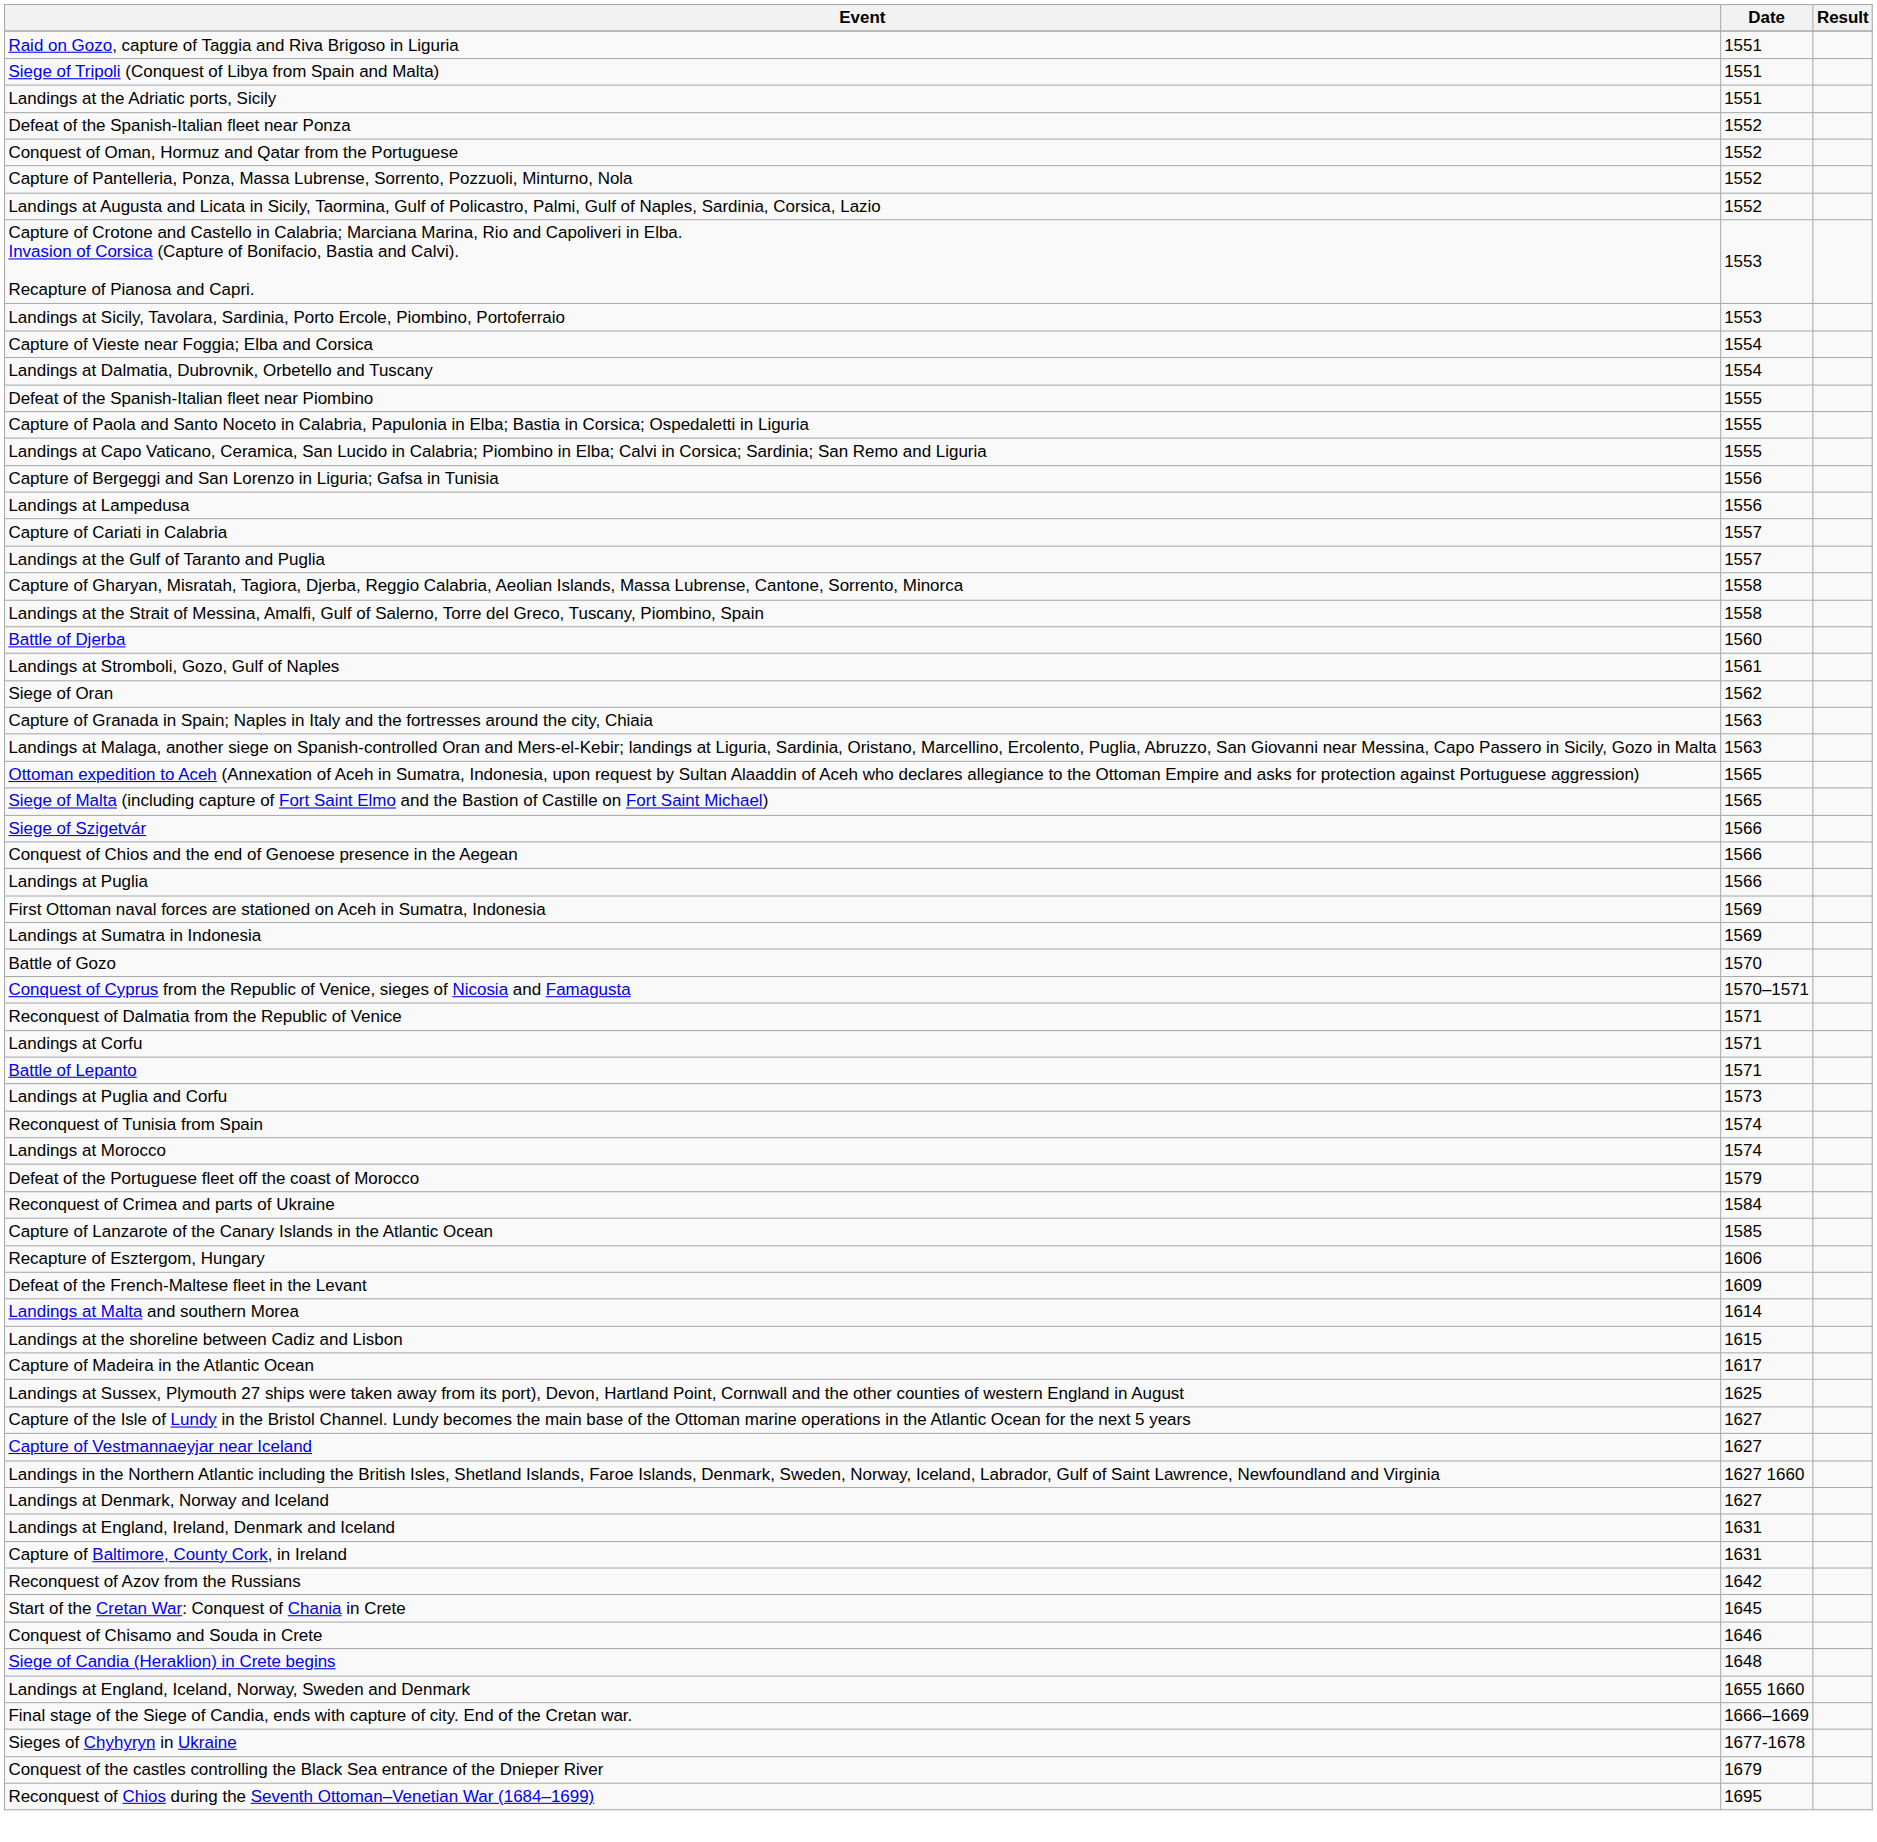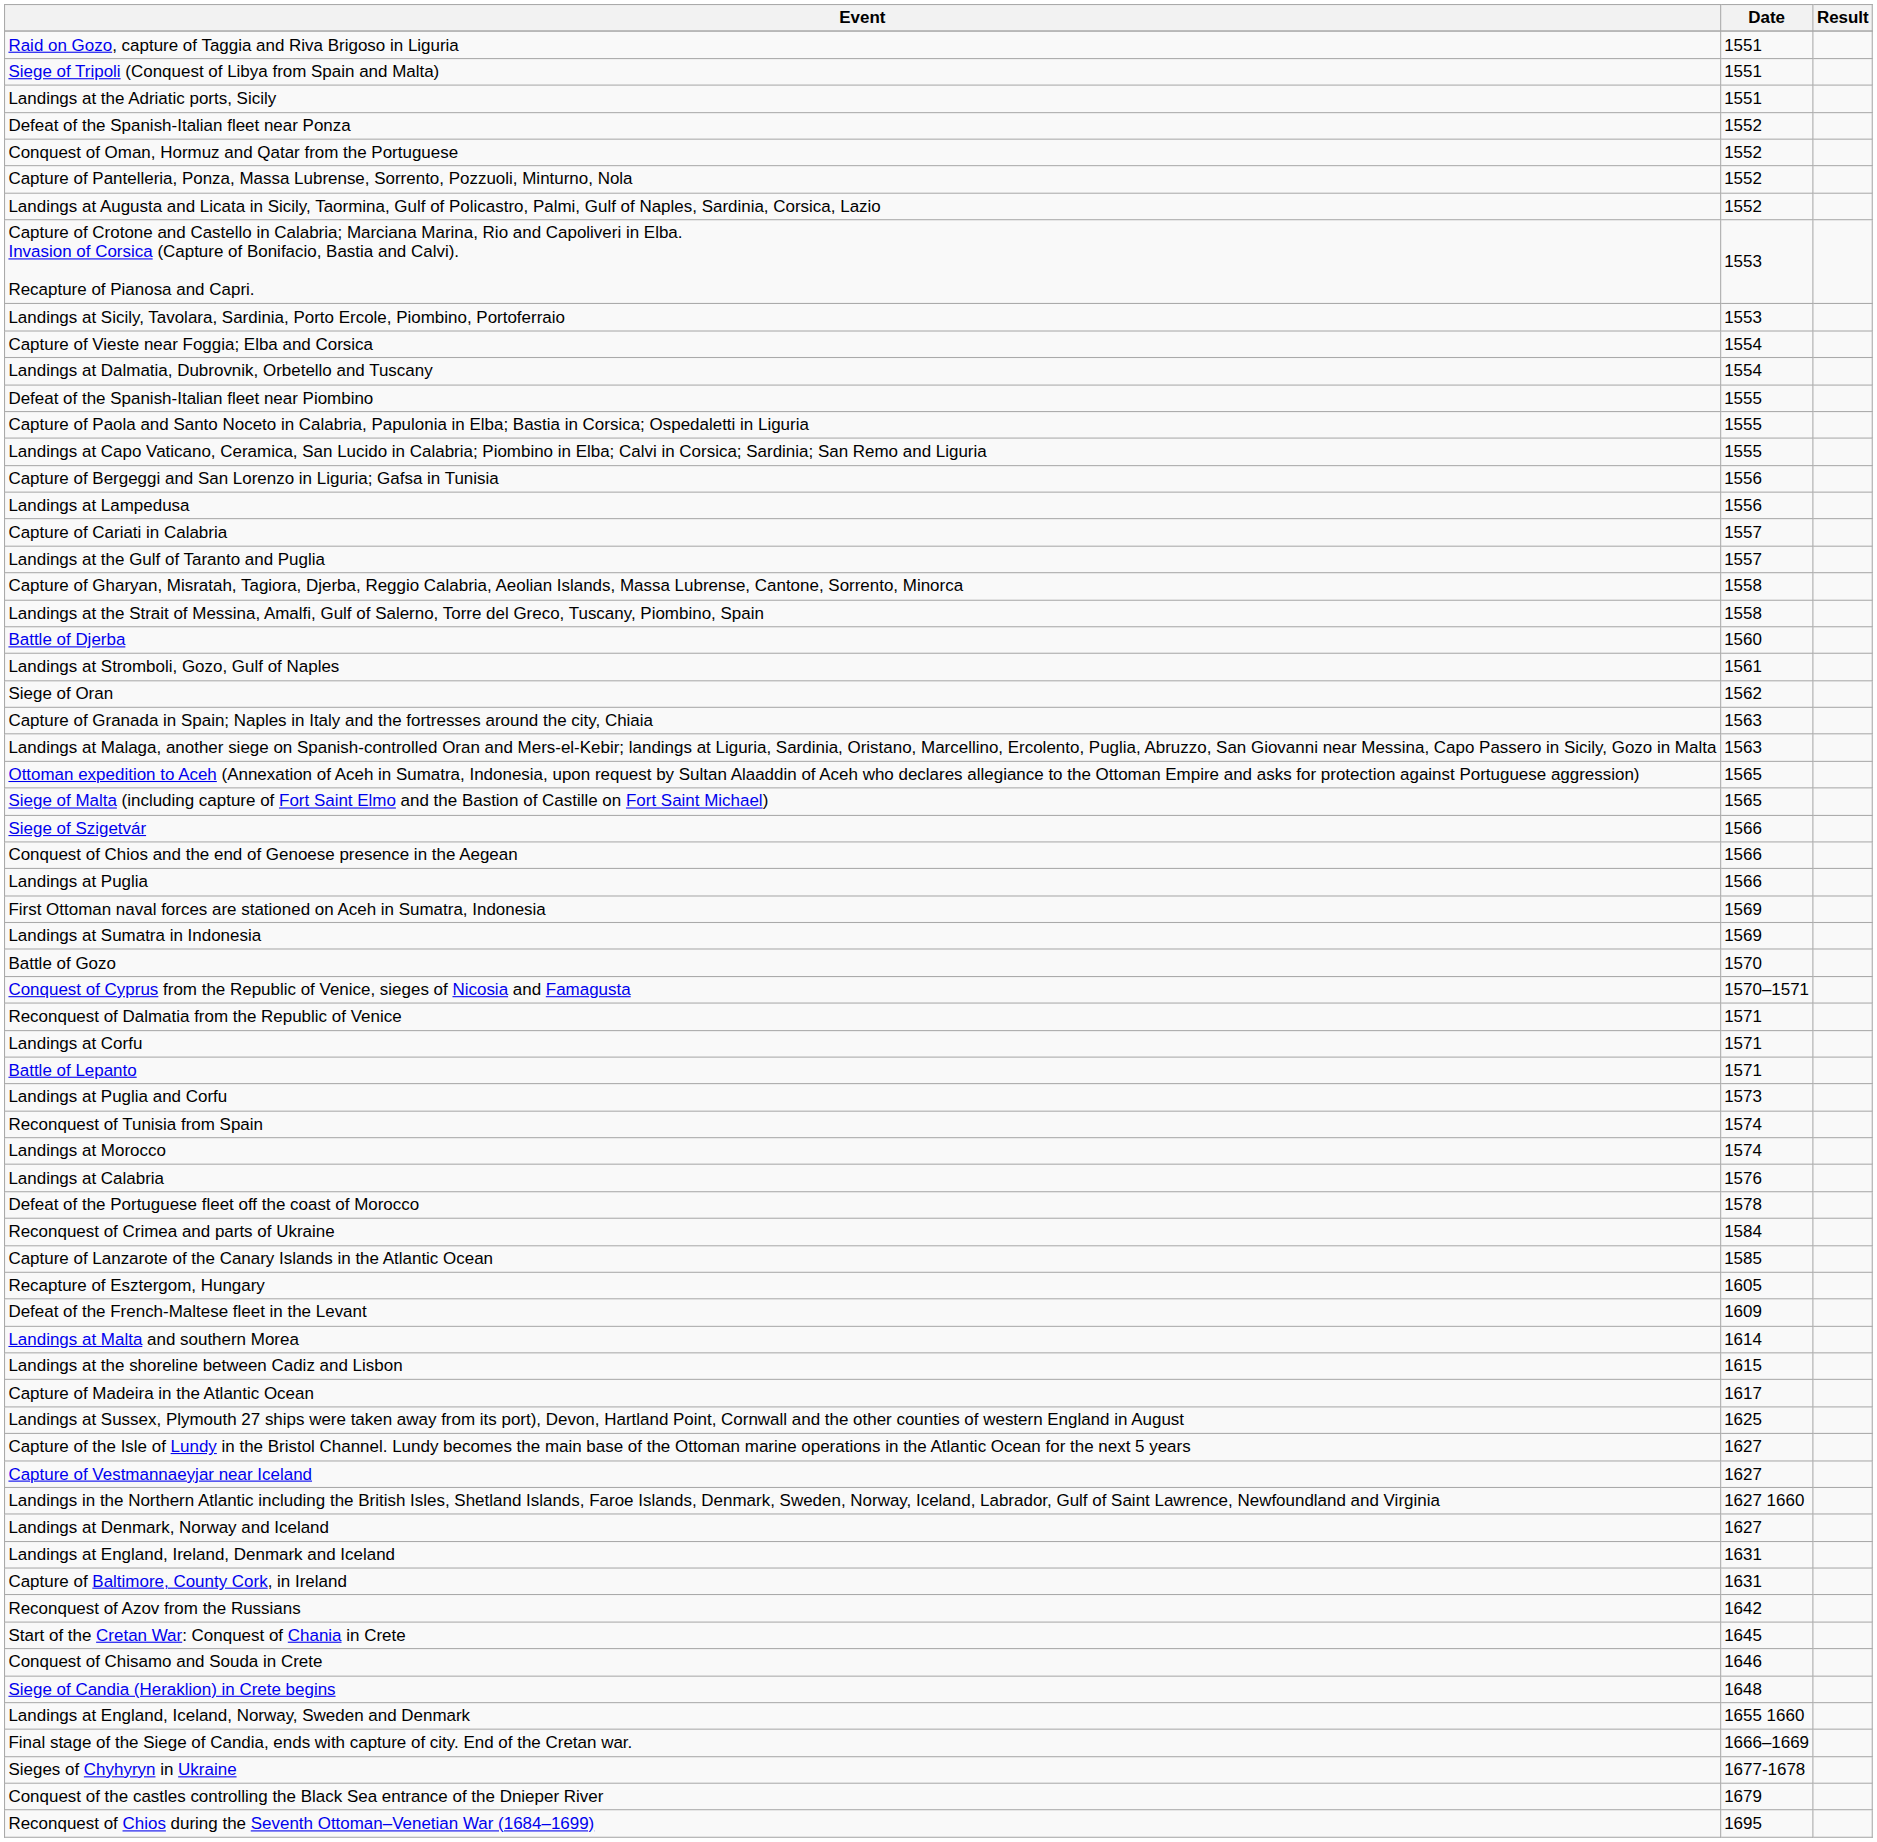+ row: Landings at Calabria | 1576
Defeat of the Portuguese fleet off the coast of Morocco | Date: 1579 -> 1578
Recapture of Esztergom, Hungary | Date: 1606 -> 1605
